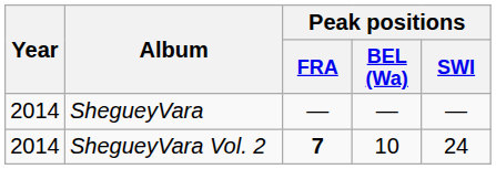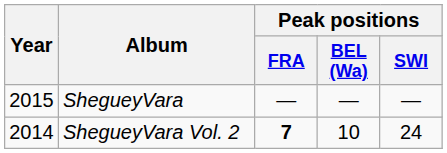ShegueyVara | Year: 2014 -> 2015
